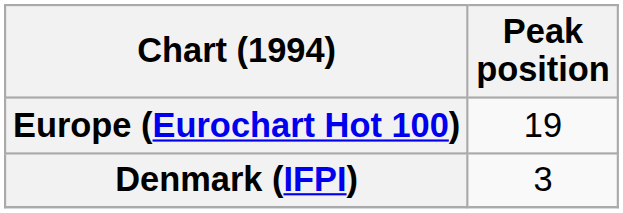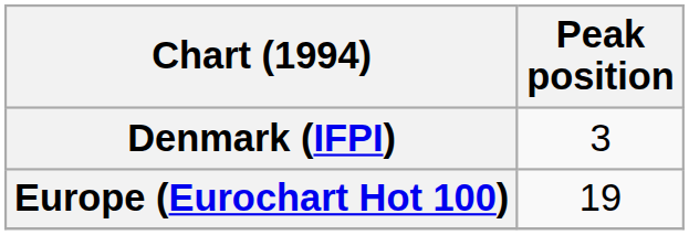rows swapped: Denmark (IFPI) <-> Europe (Eurochart Hot 100)
